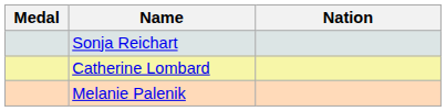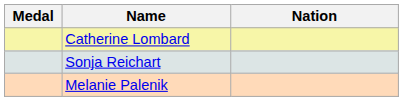rows swapped: Catherine Lombard <-> Sonja Reichart
